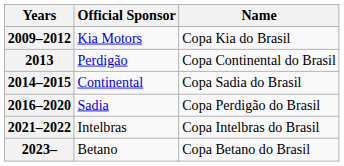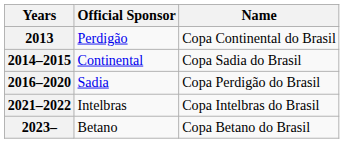- row: 2009–2012 | Kia Motors | Copa Kia do Brasil
